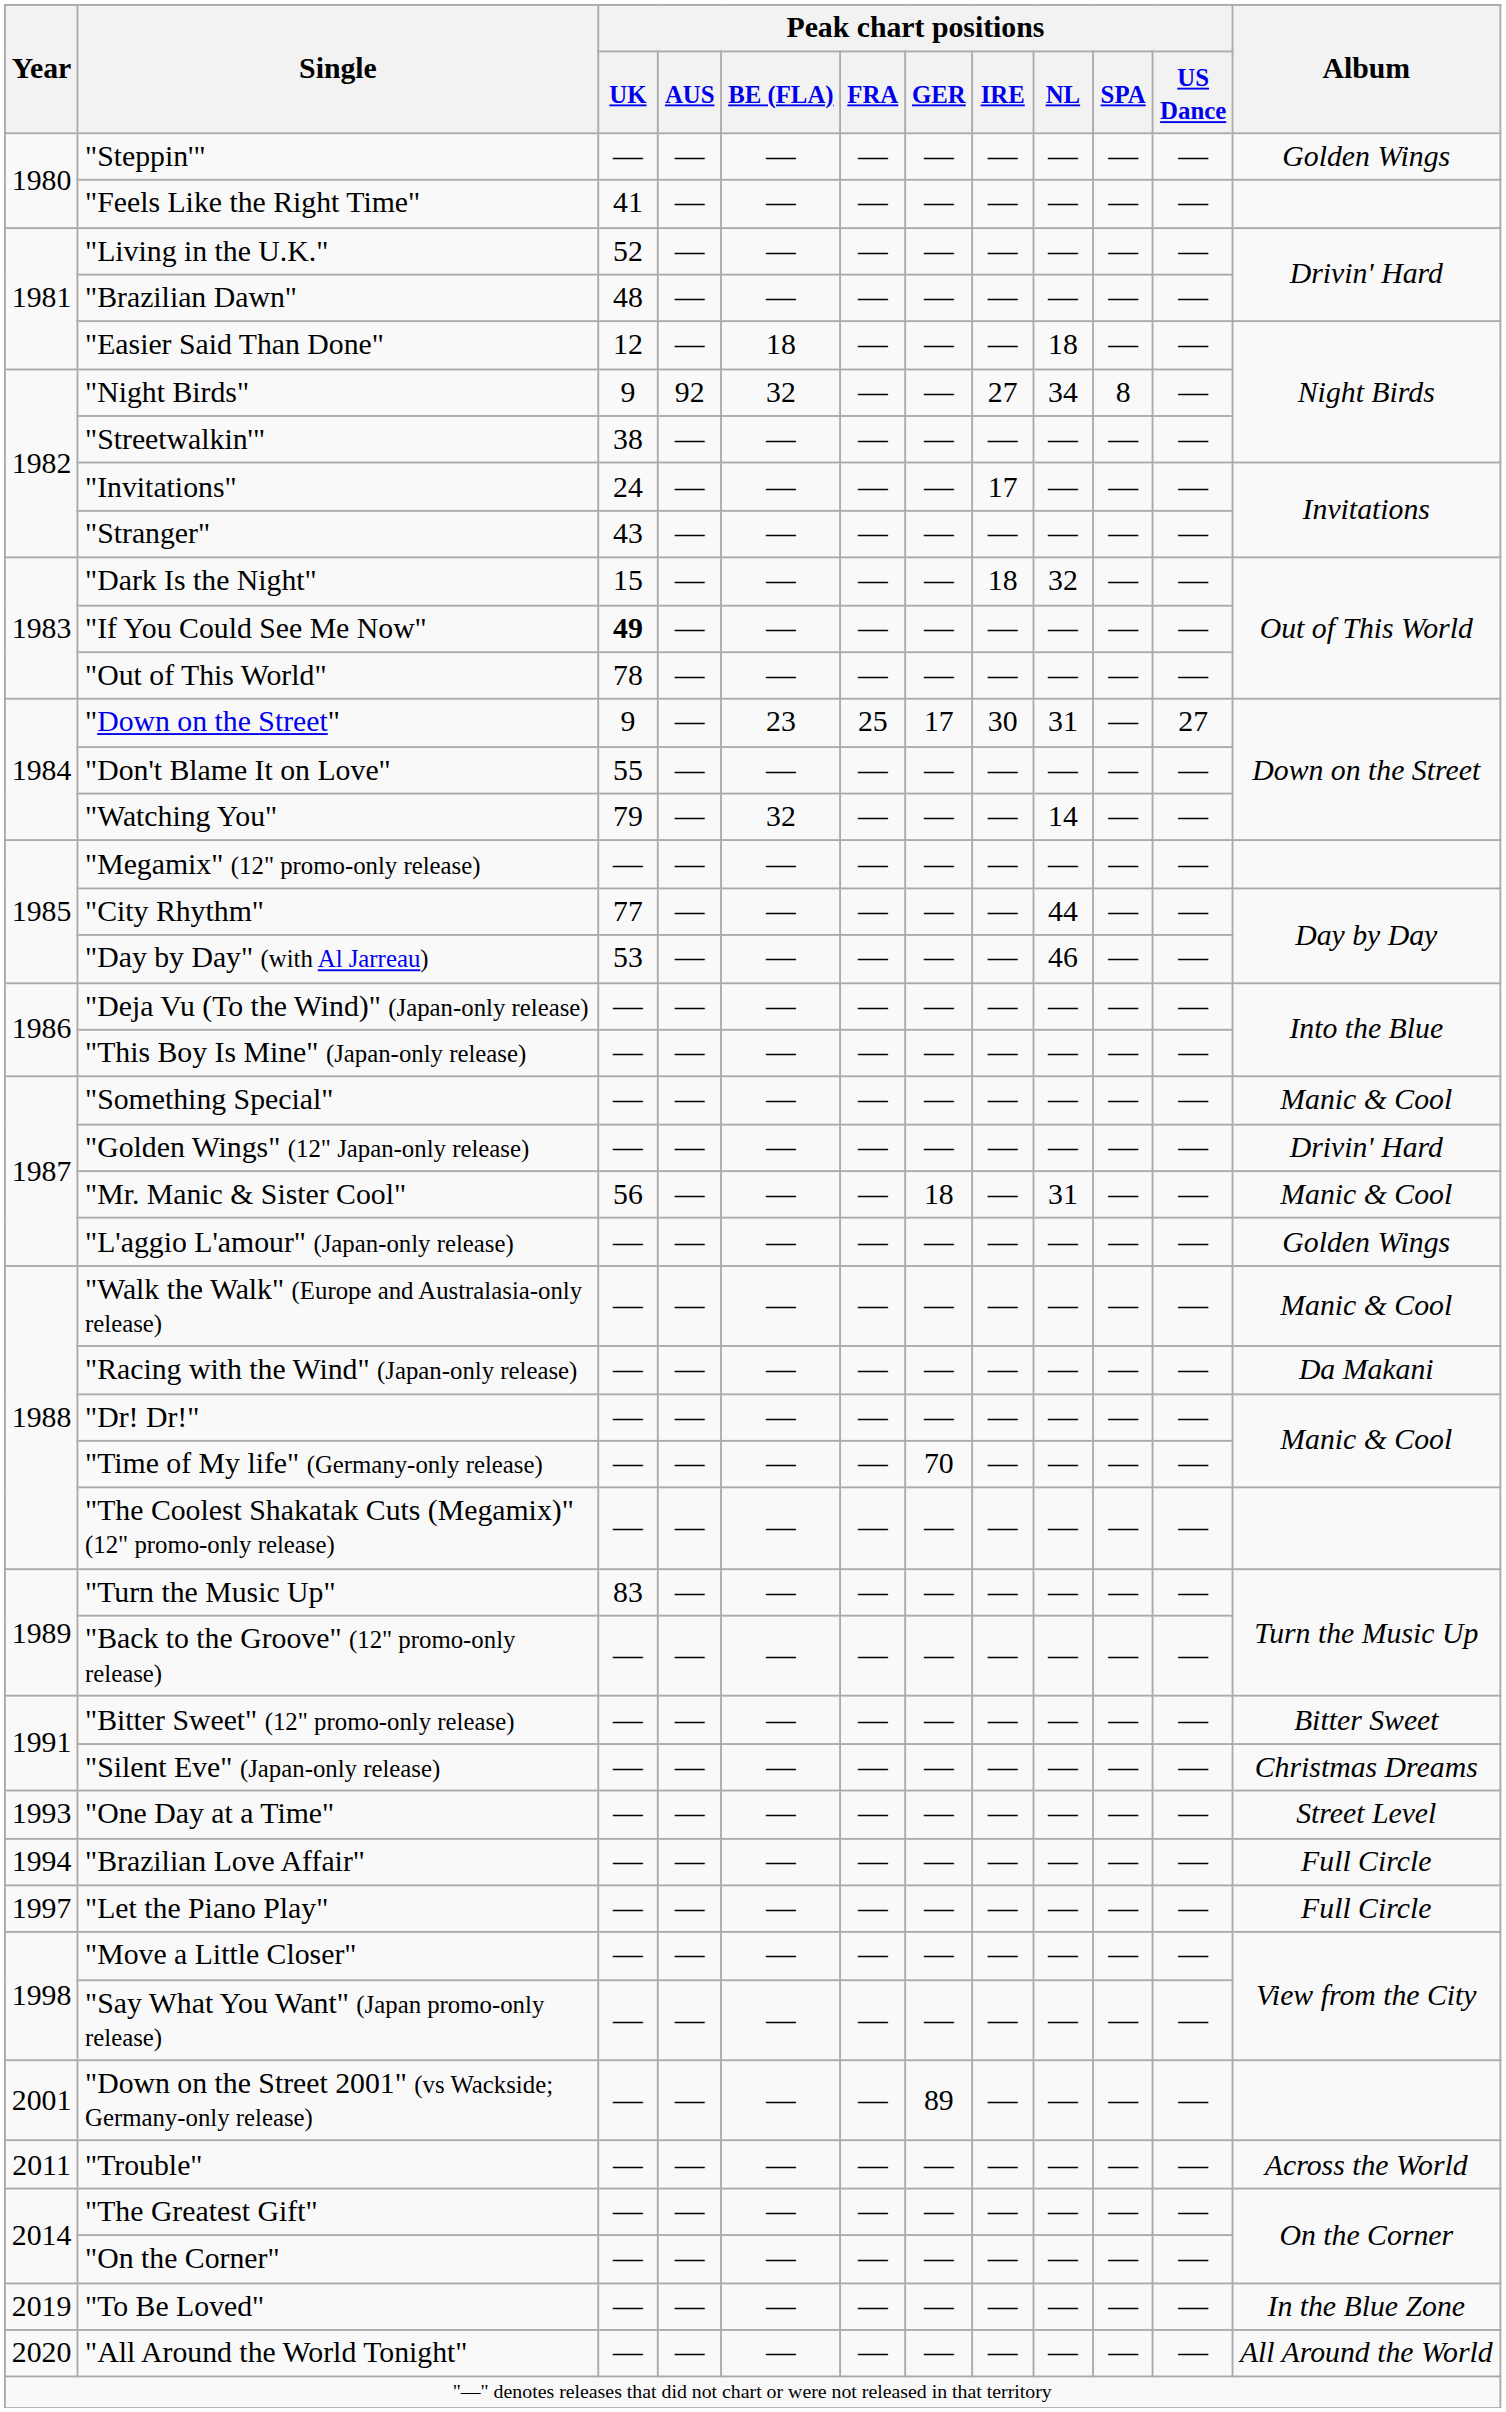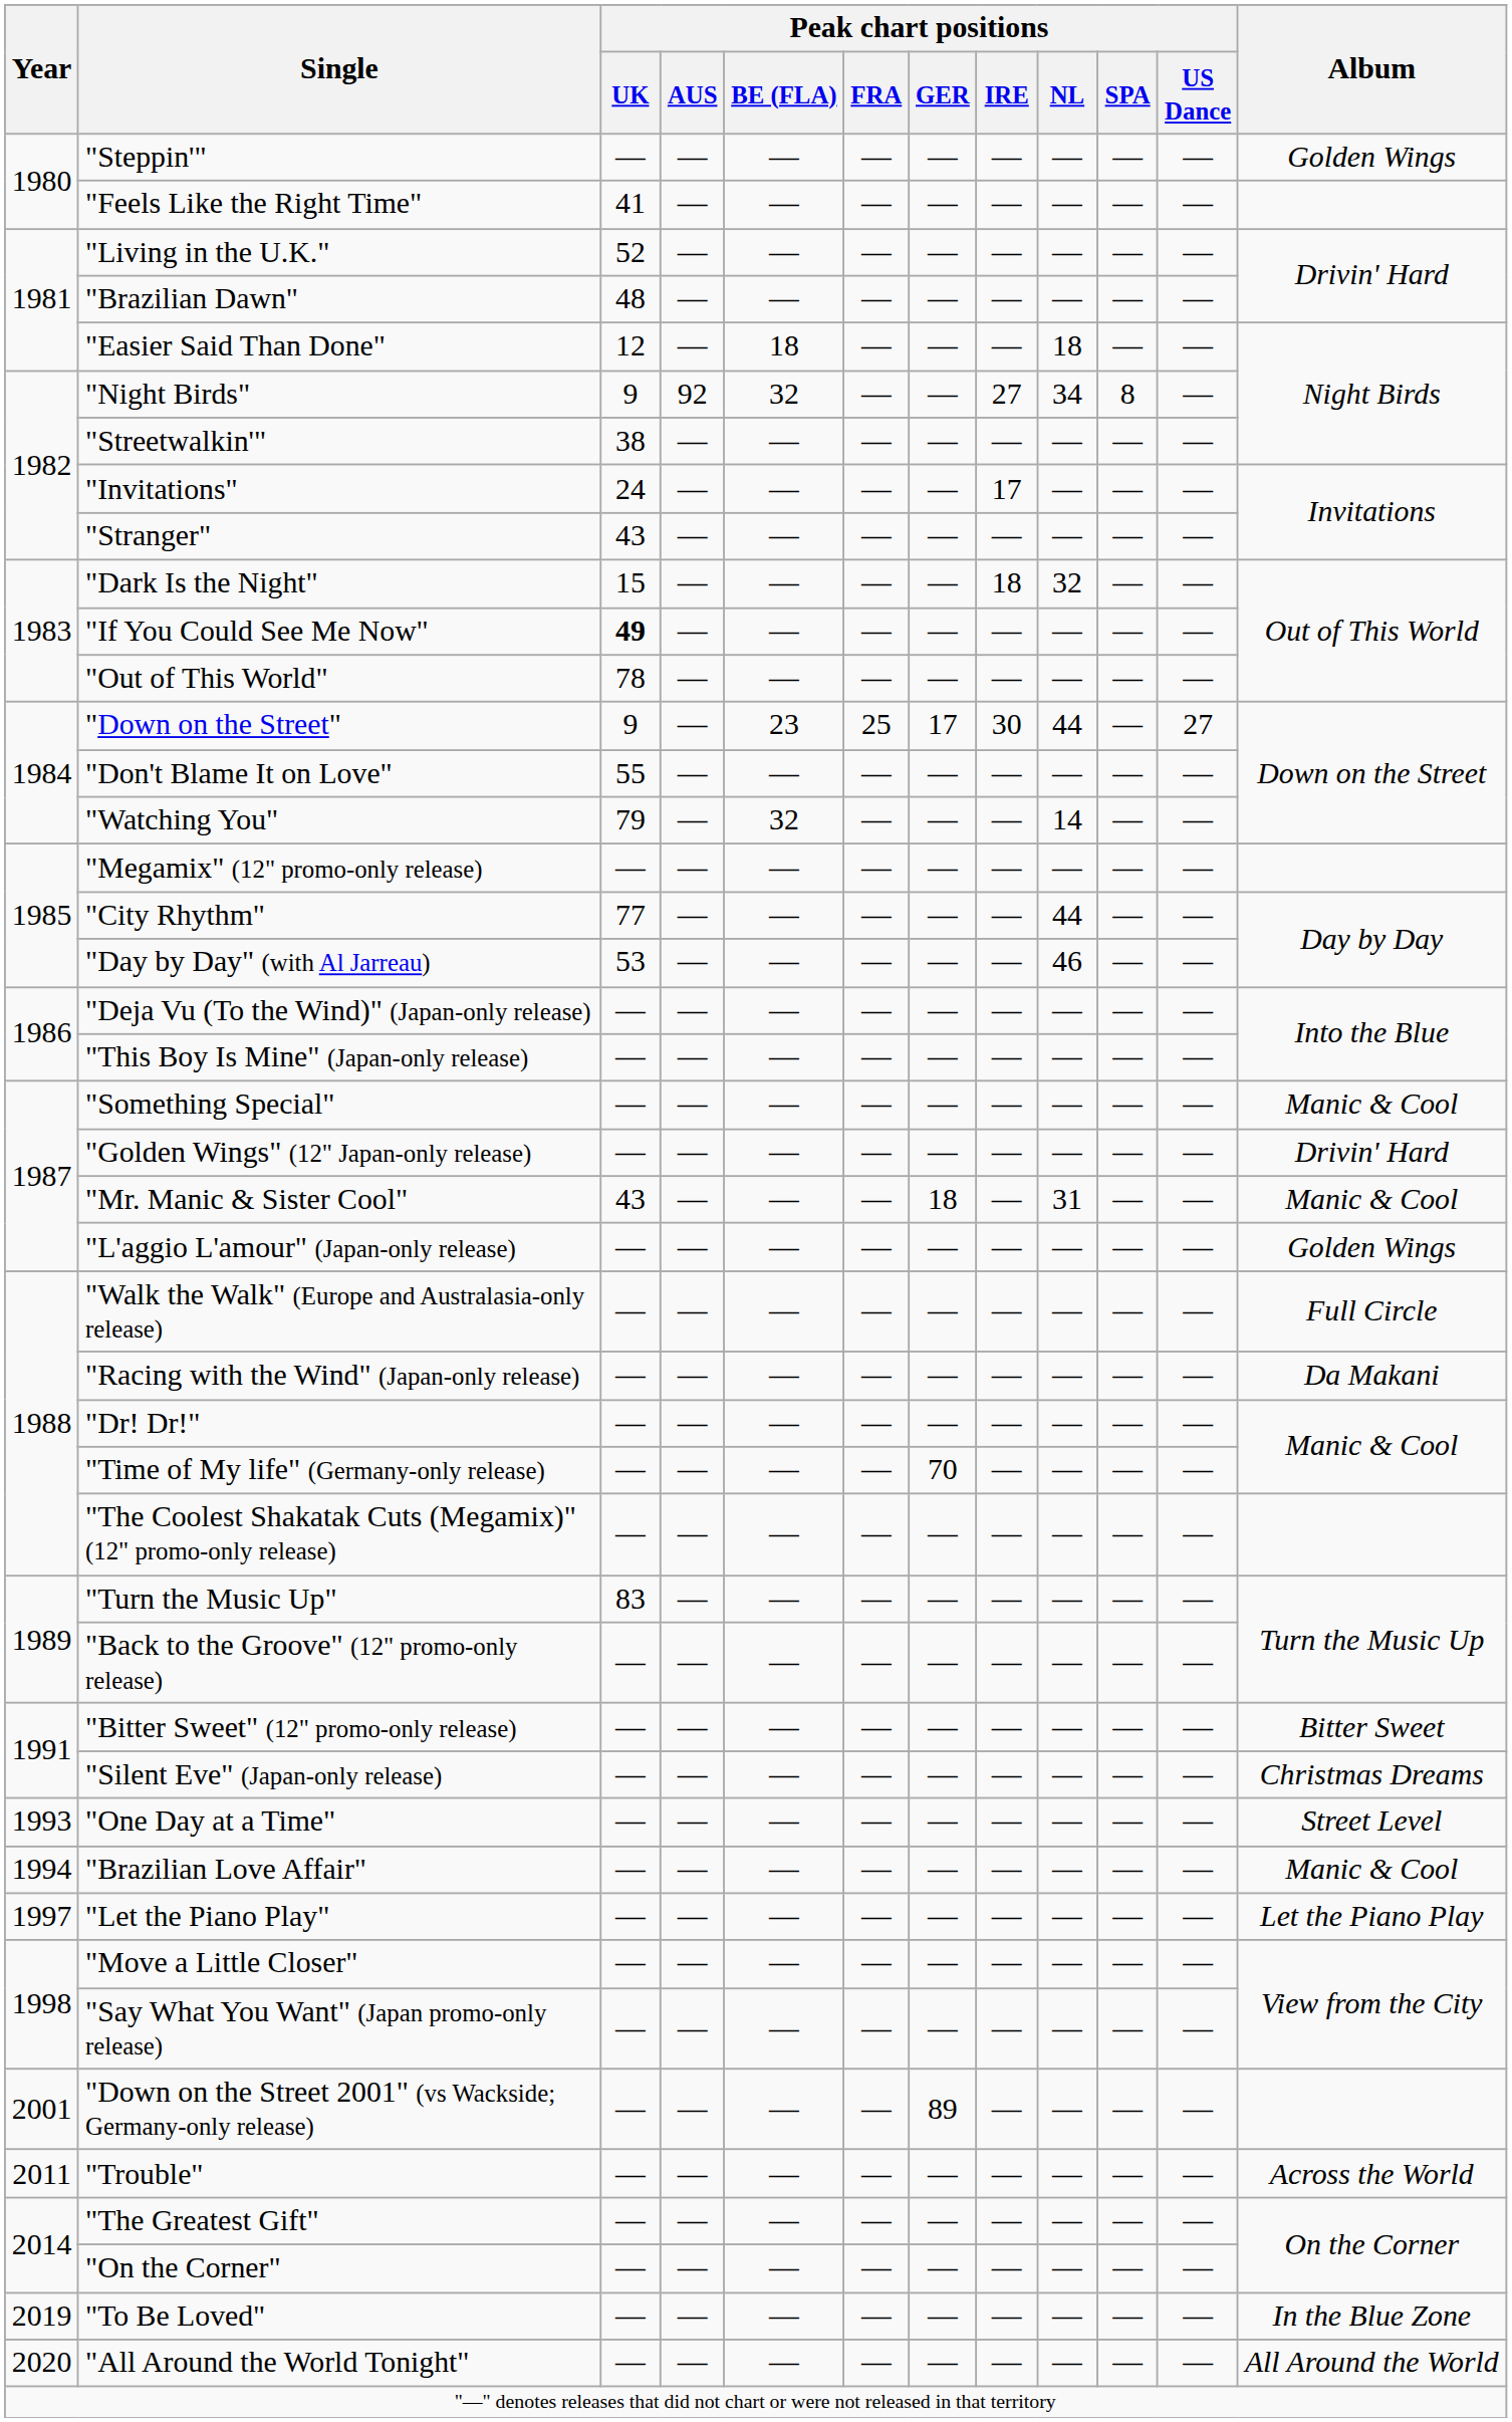"Down on the Street" | Peak chart positions / NL: 31 -> 44
"Mr. Manic & Sister Cool" | Peak chart positions / UK: 56 -> 43
"Walk the Walk" (Europe and Australasia-only release) | Album: Manic & Cool -> Full Circle
"Brazilian Love Affair" | Album: Full Circle -> Manic & Cool
"Let the Piano Play" | Album: Full Circle -> Let the Piano Play
